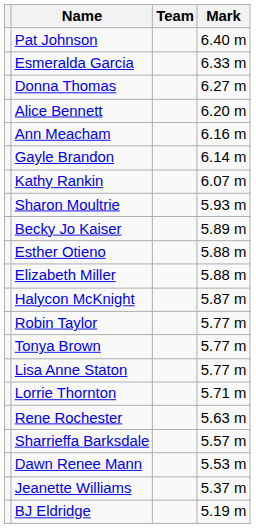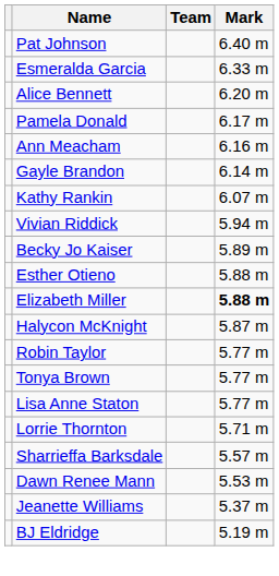- row: Donna Thomas | 6.27 m
+ row: Pamela Donald | 6.17 m
+ row: Vivian Riddick | 5.94 m
- row: Sharon Moultrie | 5.93 m
Elizabeth Miller | Mark: normal -> bold
- row: Rene Rochester | 5.63 m
